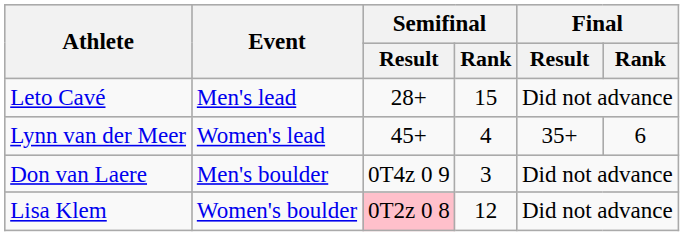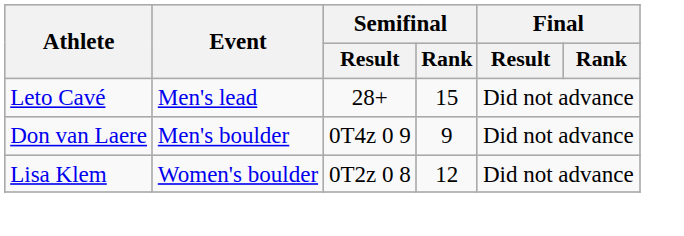- row: Lynn van der Meer | Women's lead | 45+ | 4 | 35+ | 6
Don van Laere | Semifinal / Rank: 3 -> 9
Lisa Klem | Semifinal / Result: pink background -> no background
